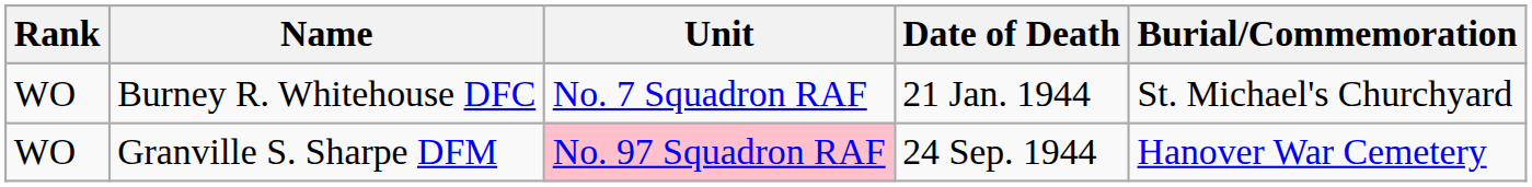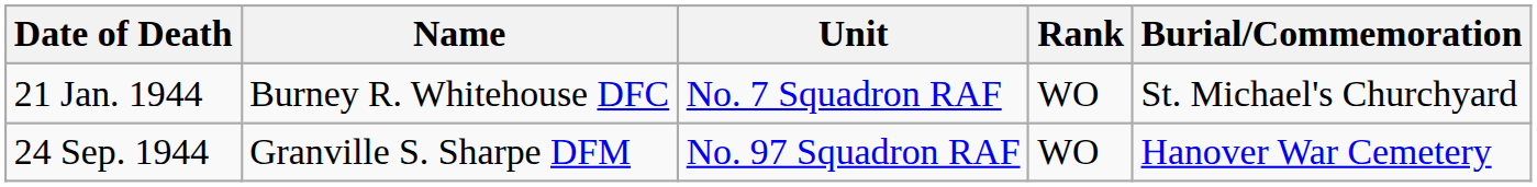columns swapped: Rank <-> Date of Death
Granville S. Sharpe DFM | Unit: pink background -> no background
